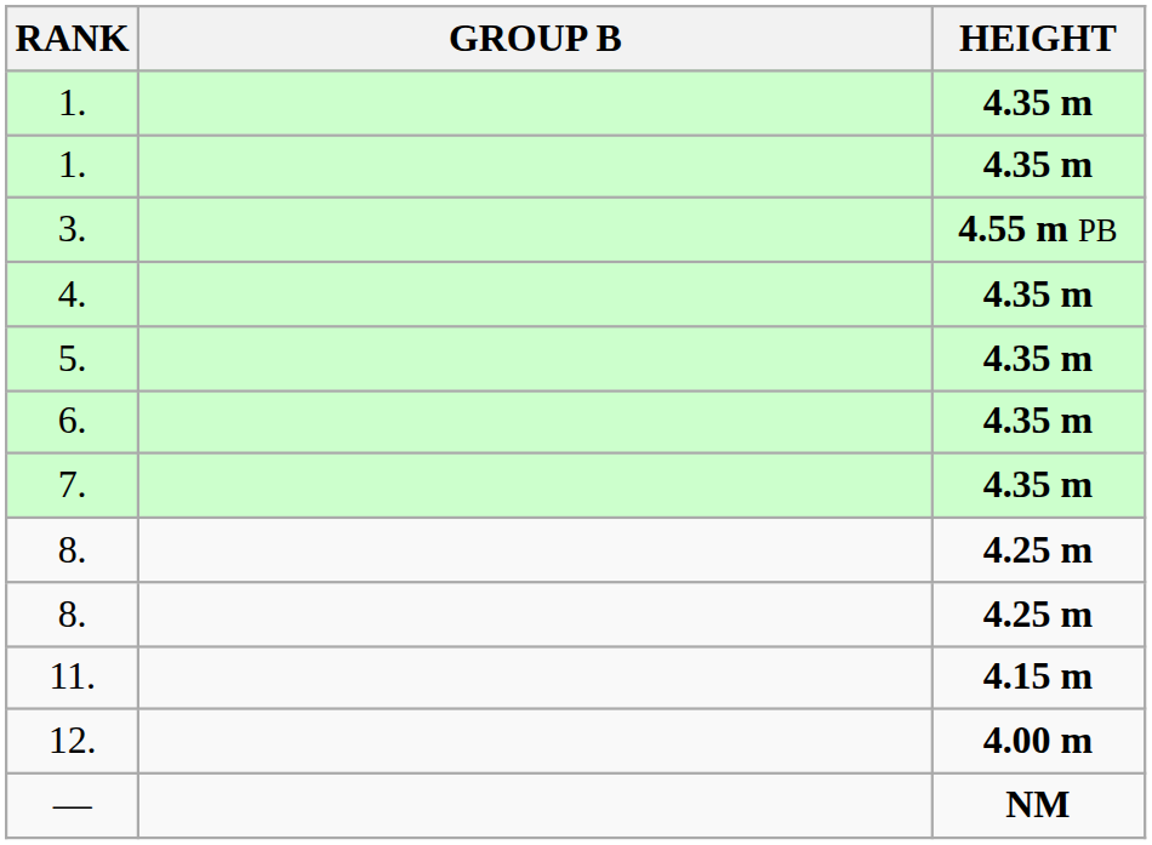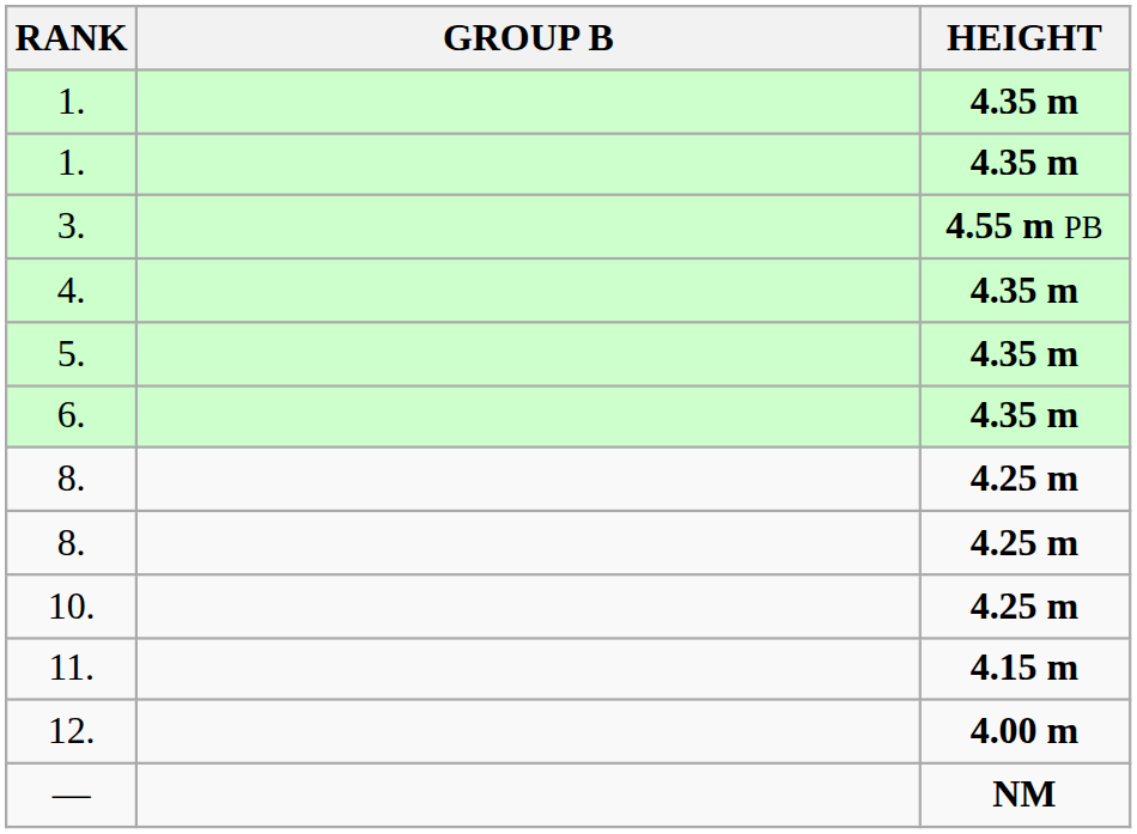- row: 7. | 4.35 m
+ row: 10. | 4.25 m
